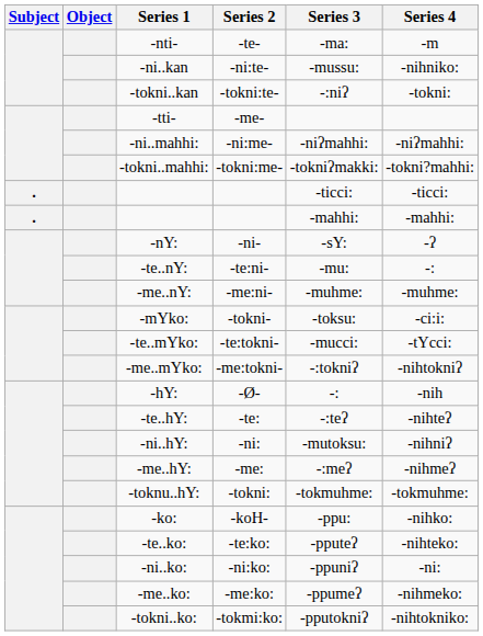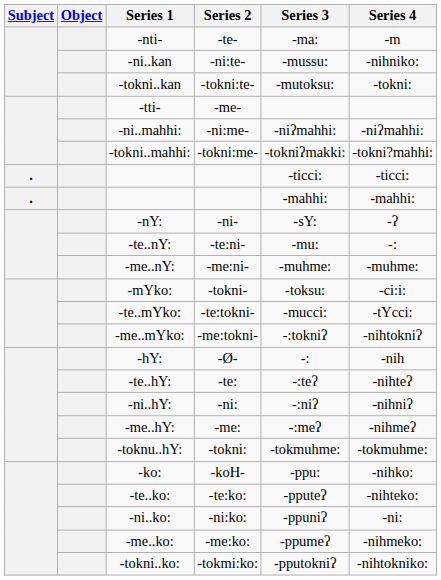-tokni..kan | Series 3: -:niʔ -> -mutoksu:
-ni..hY: | Series 3: -mutoksu: -> -:niʔ
